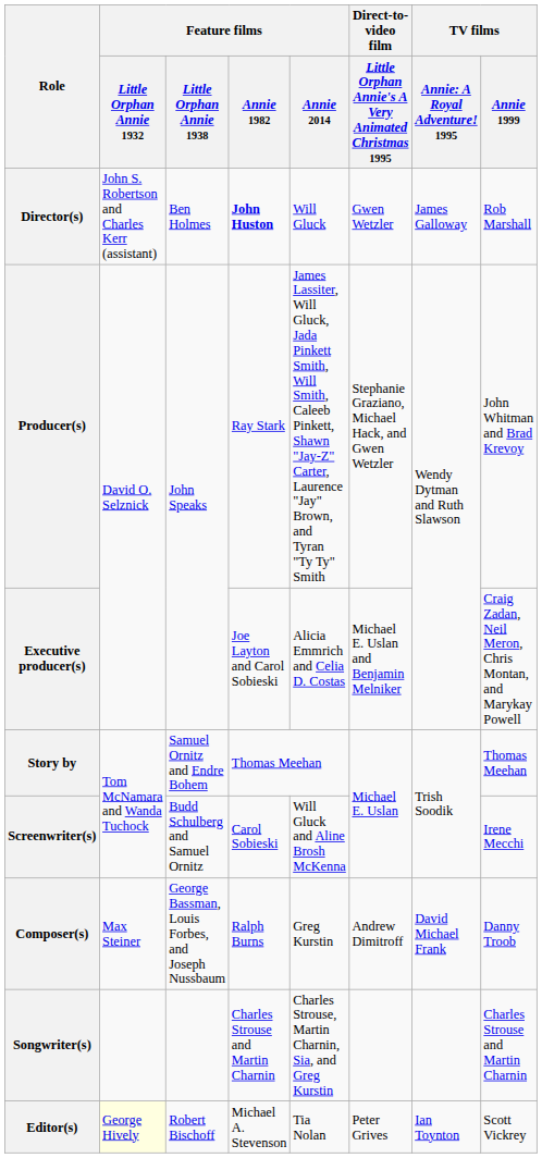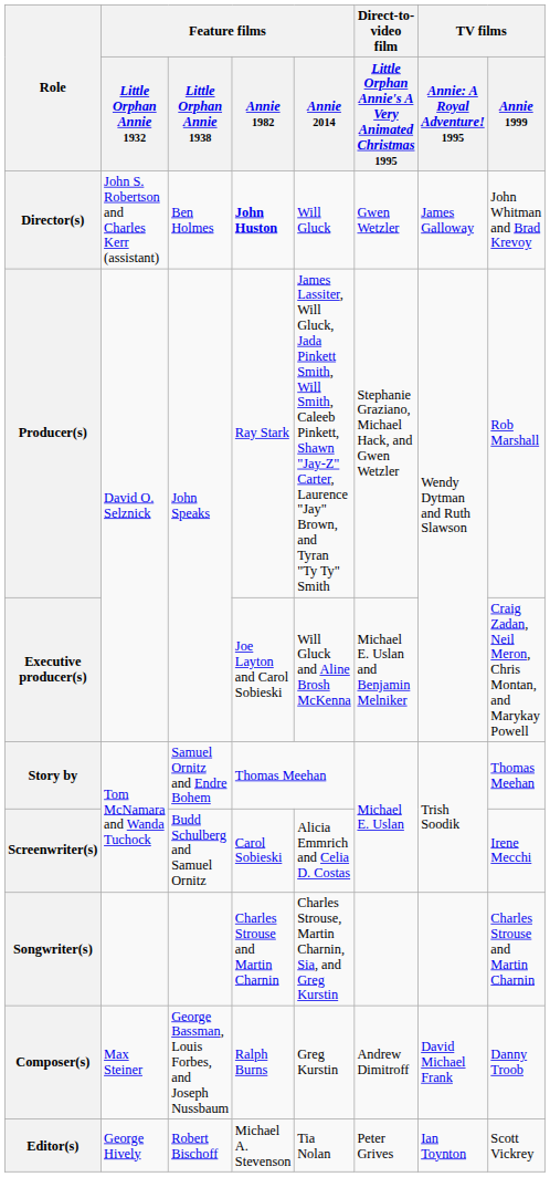Director(s) | TV films / Annie 1999: Rob Marshall -> John Whitman and Brad Krevoy
Producer(s) | TV films / Annie 1999: John Whitman and Brad Krevoy -> Rob Marshall
Executive producer(s) | Feature films / Annie 2014: Alicia Emmrich and Celia D. Costas -> Will Gluck and Aline Brosh McKenna
Screenwriter(s) | Feature films / Annie 2014: Will Gluck and Aline Brosh McKenna -> Alicia Emmrich and Celia D. Costas
rows swapped: Songwriter(s) <-> Composer(s)
Editor(s) | Feature films / Little Orphan Annie 1932: lightyellow background -> no background
